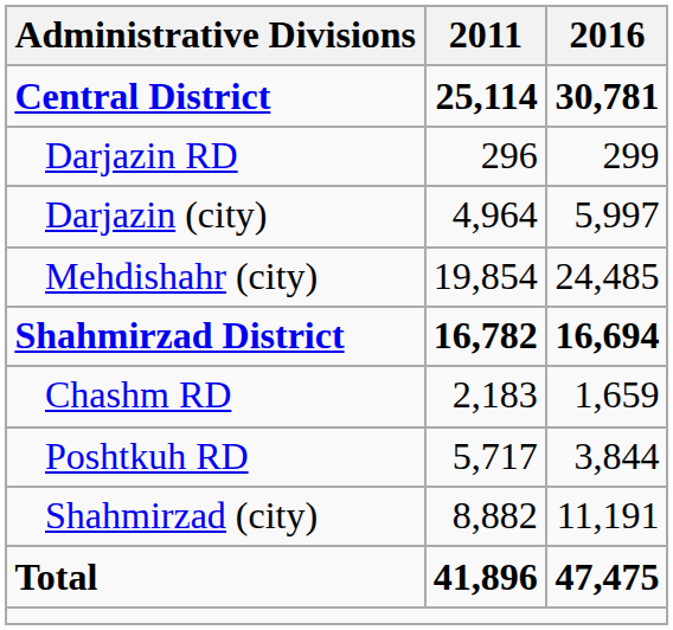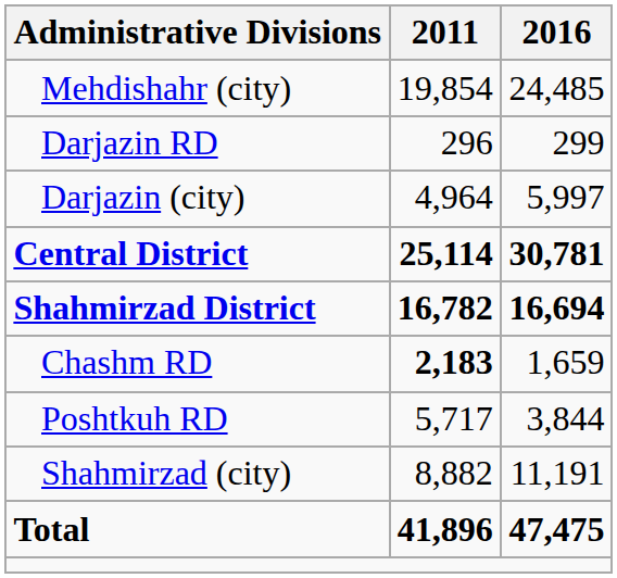rows swapped: Central District <-> Mehdishahr (city)
Chashm RD | 2011: normal -> bold
